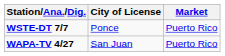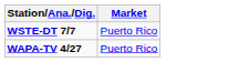- column: City of License | Ponce | San Juan
